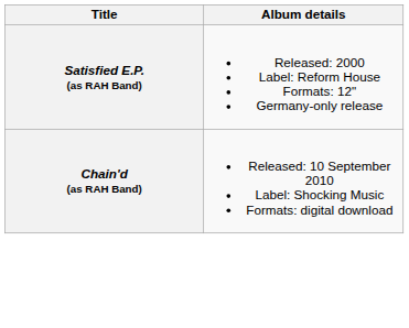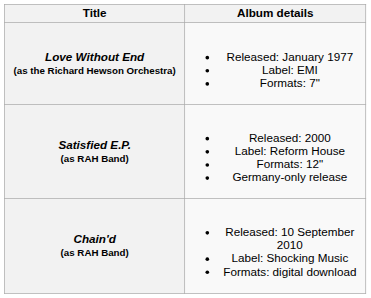+ row: Love Without End (as the Richard Hewson Orchestra) | Released: January 1977 Label: EMI Formats: 7"
